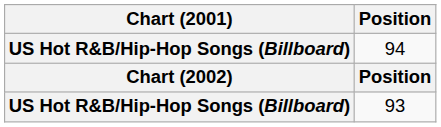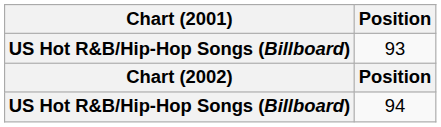rows swapped: 94 <-> 93
